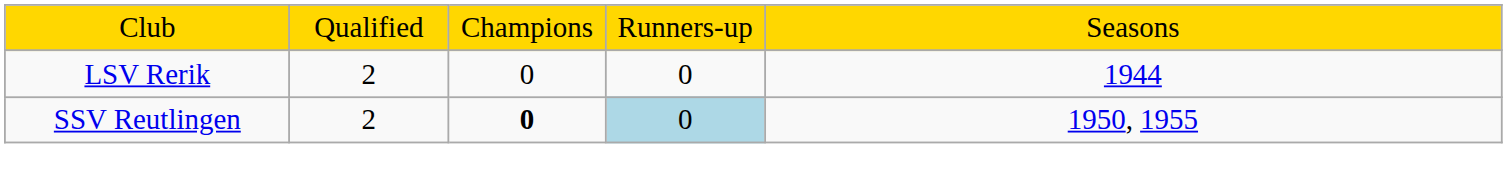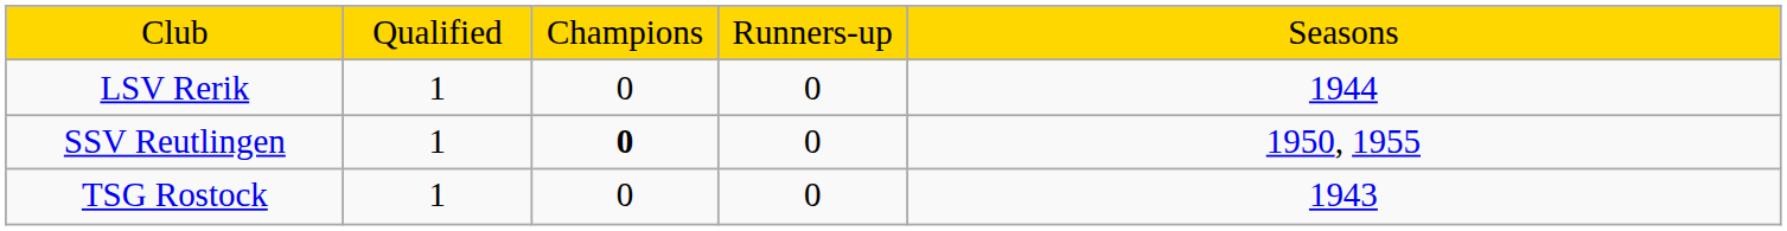LSV Rerik | column 2: 2 -> 1
SSV Reutlingen | column 2: 2 -> 1
SSV Reutlingen | column 4: lightblue background -> no background
+ row: TSG Rostock | 1 | 0 | 0 | 1943
